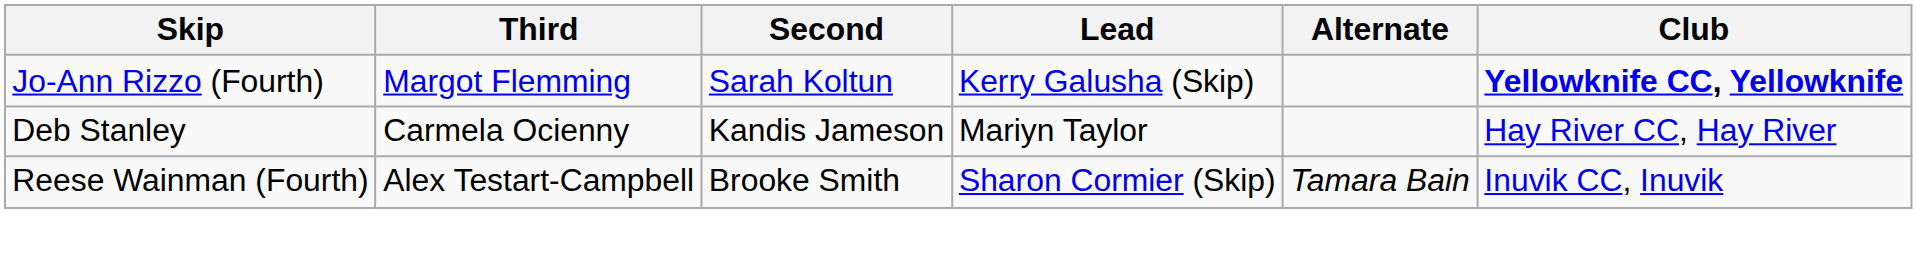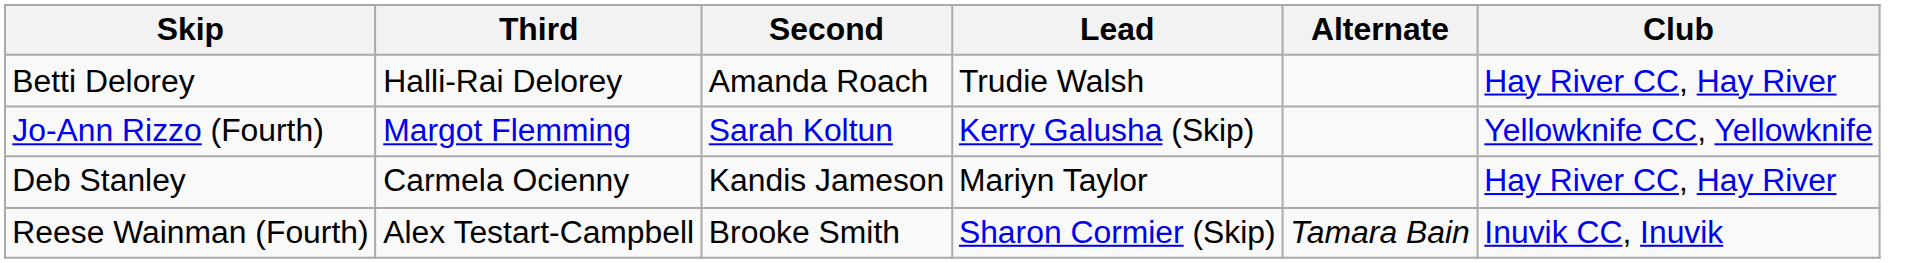+ row: Betti Delorey | Halli-Rai Delorey | Amanda Roach | Trudie Walsh | Hay River CC, Hay River
Jo-Ann Rizzo (Fourth) | Club: bold -> normal
